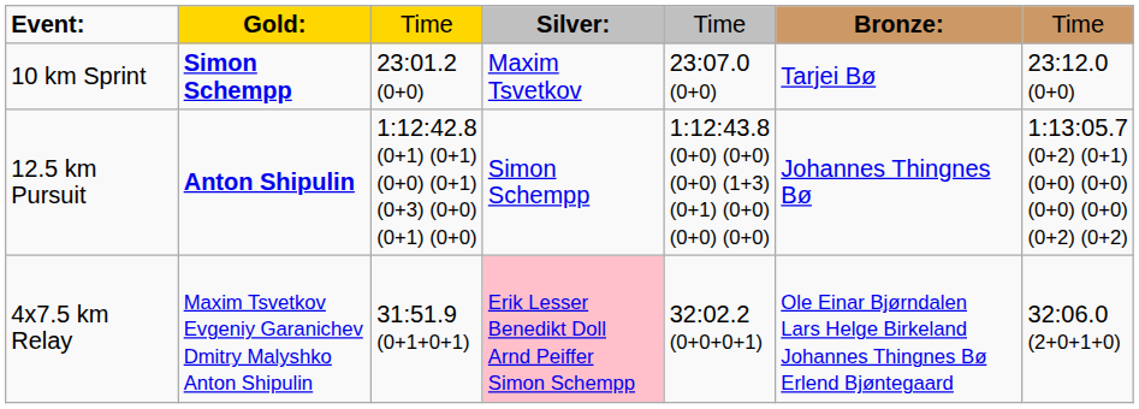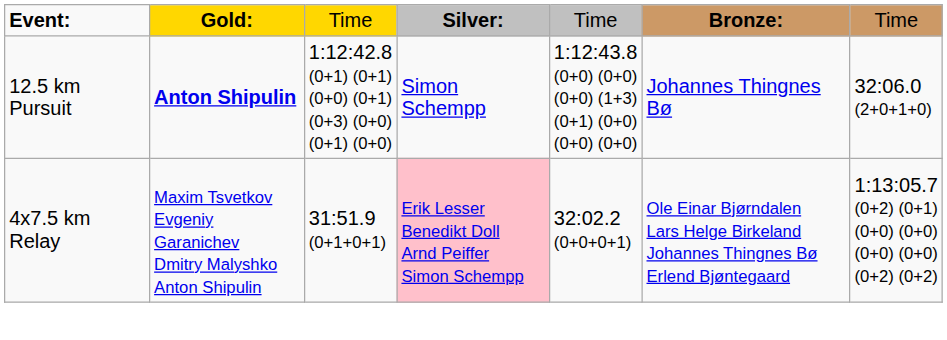- row: 10 km Sprint | Simon Schempp | 23:01.2 (0+0) | Maxim Tsvetkov | 23:07.0 (0+0) | Tarjei Bø | 23:12.0 (0+0)
12.5 km Pursuit | column 7: 1:13:05.7 (0+2) (0+1) (0+0) (0+0) (0+0) (0+0) (0+2) (0+2) -> 32:06.0 (2+0+1+0)
4x7.5 km Relay | column 7: 32:06.0 (2+0+1+0) -> 1:13:05.7 (0+2) (0+1) (0+0) (0+0) (0+0) (0+0) (0+2) (0+2)
